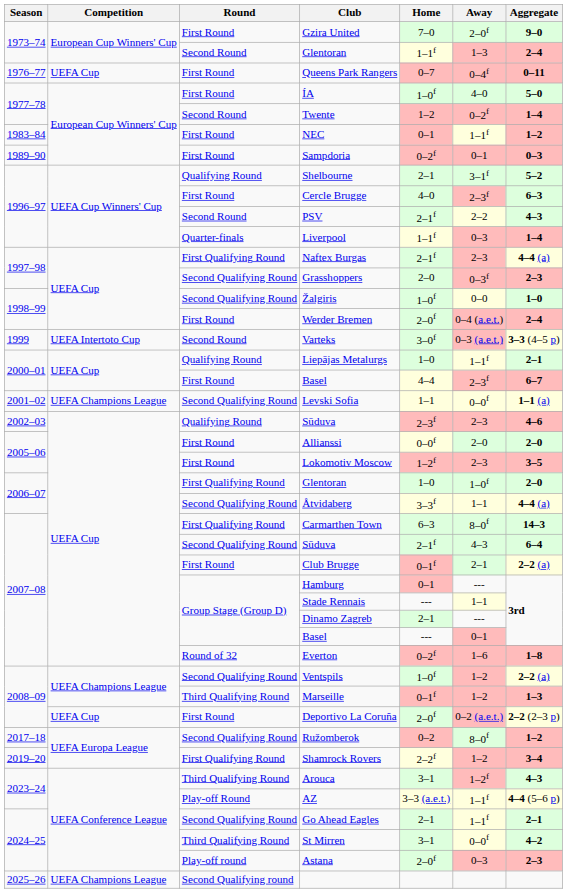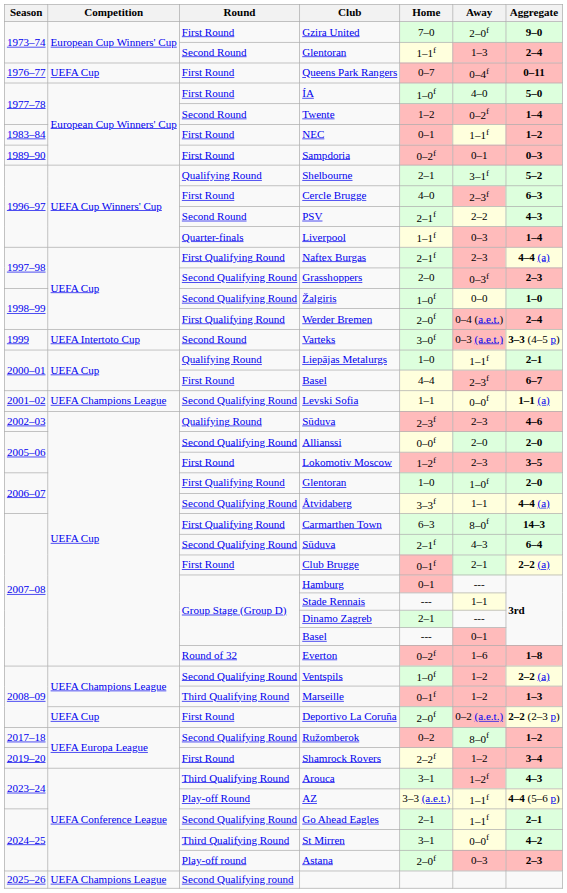Werder Bremen | Round: First Round -> First Qualifying Round
Allianssi | Round: First Round -> Second Qualifying Round
Shamrock Rovers | Round: First Qualifying Round -> First Round
